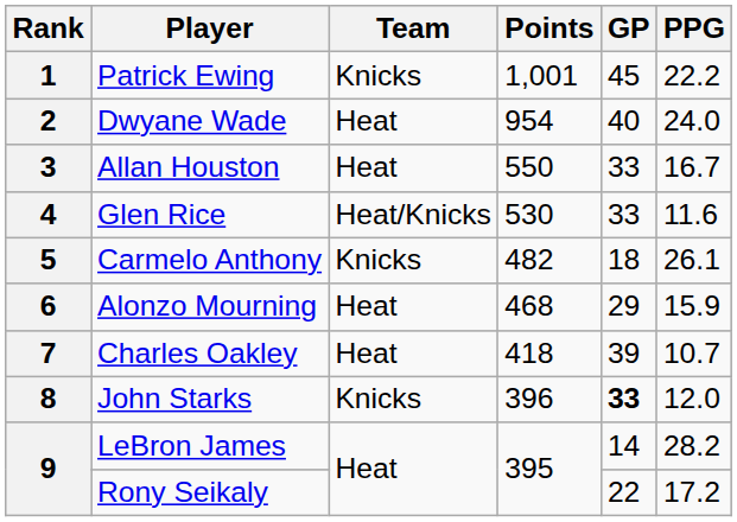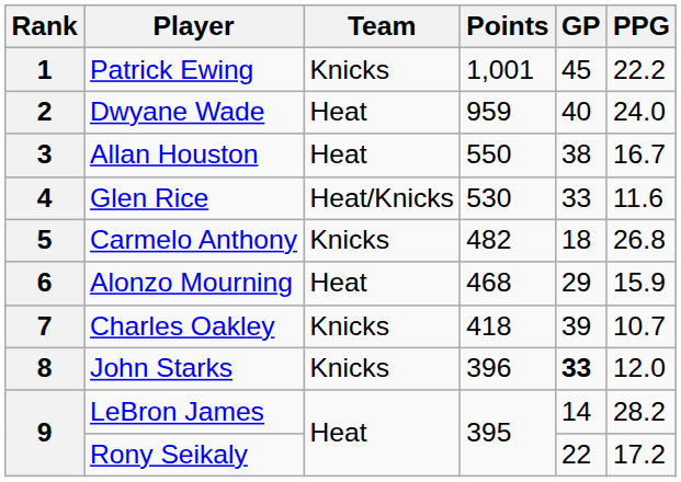2 | Points: 954 -> 959
3 | GP: 33 -> 38
5 | PPG: 26.1 -> 26.8
7 | Team: Heat -> Knicks
